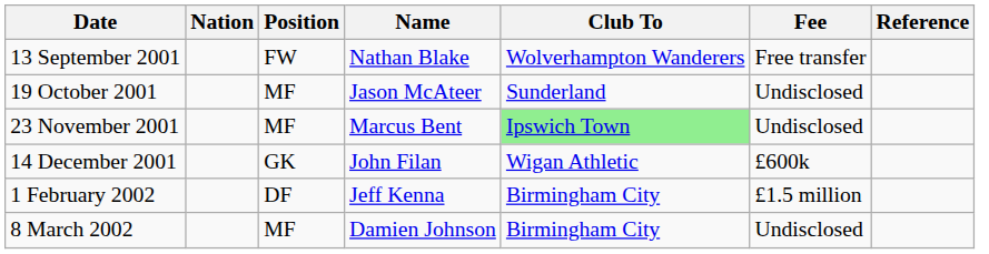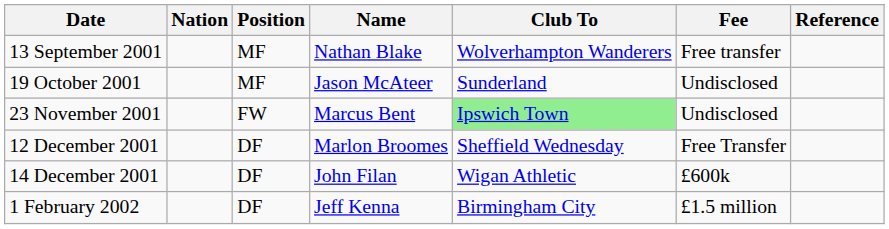13 September 2001 | Position: FW -> MF
23 November 2001 | Position: MF -> FW
+ row: 12 December 2001 | DF | Marlon Broomes | Sheffield Wednesday | Free Transfer
14 December 2001 | Position: GK -> DF
- row: 8 March 2002 | MF | Damien Johnson | Birmingham City | Undisclosed
